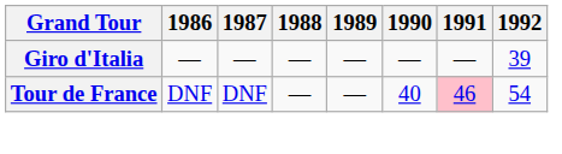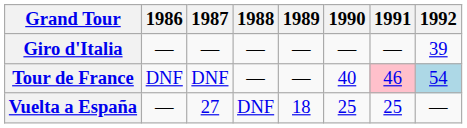Tour de France | 1992: no background -> lightblue background
+ row: Vuelta a España | — | 27 | DNF | 18 | 25 | 25 | —
